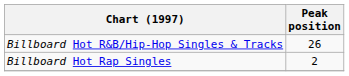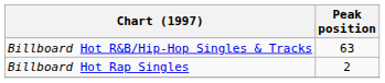Billboard Hot R&B/Hip-Hop Singles & Tracks | Peak position: 26 -> 63
